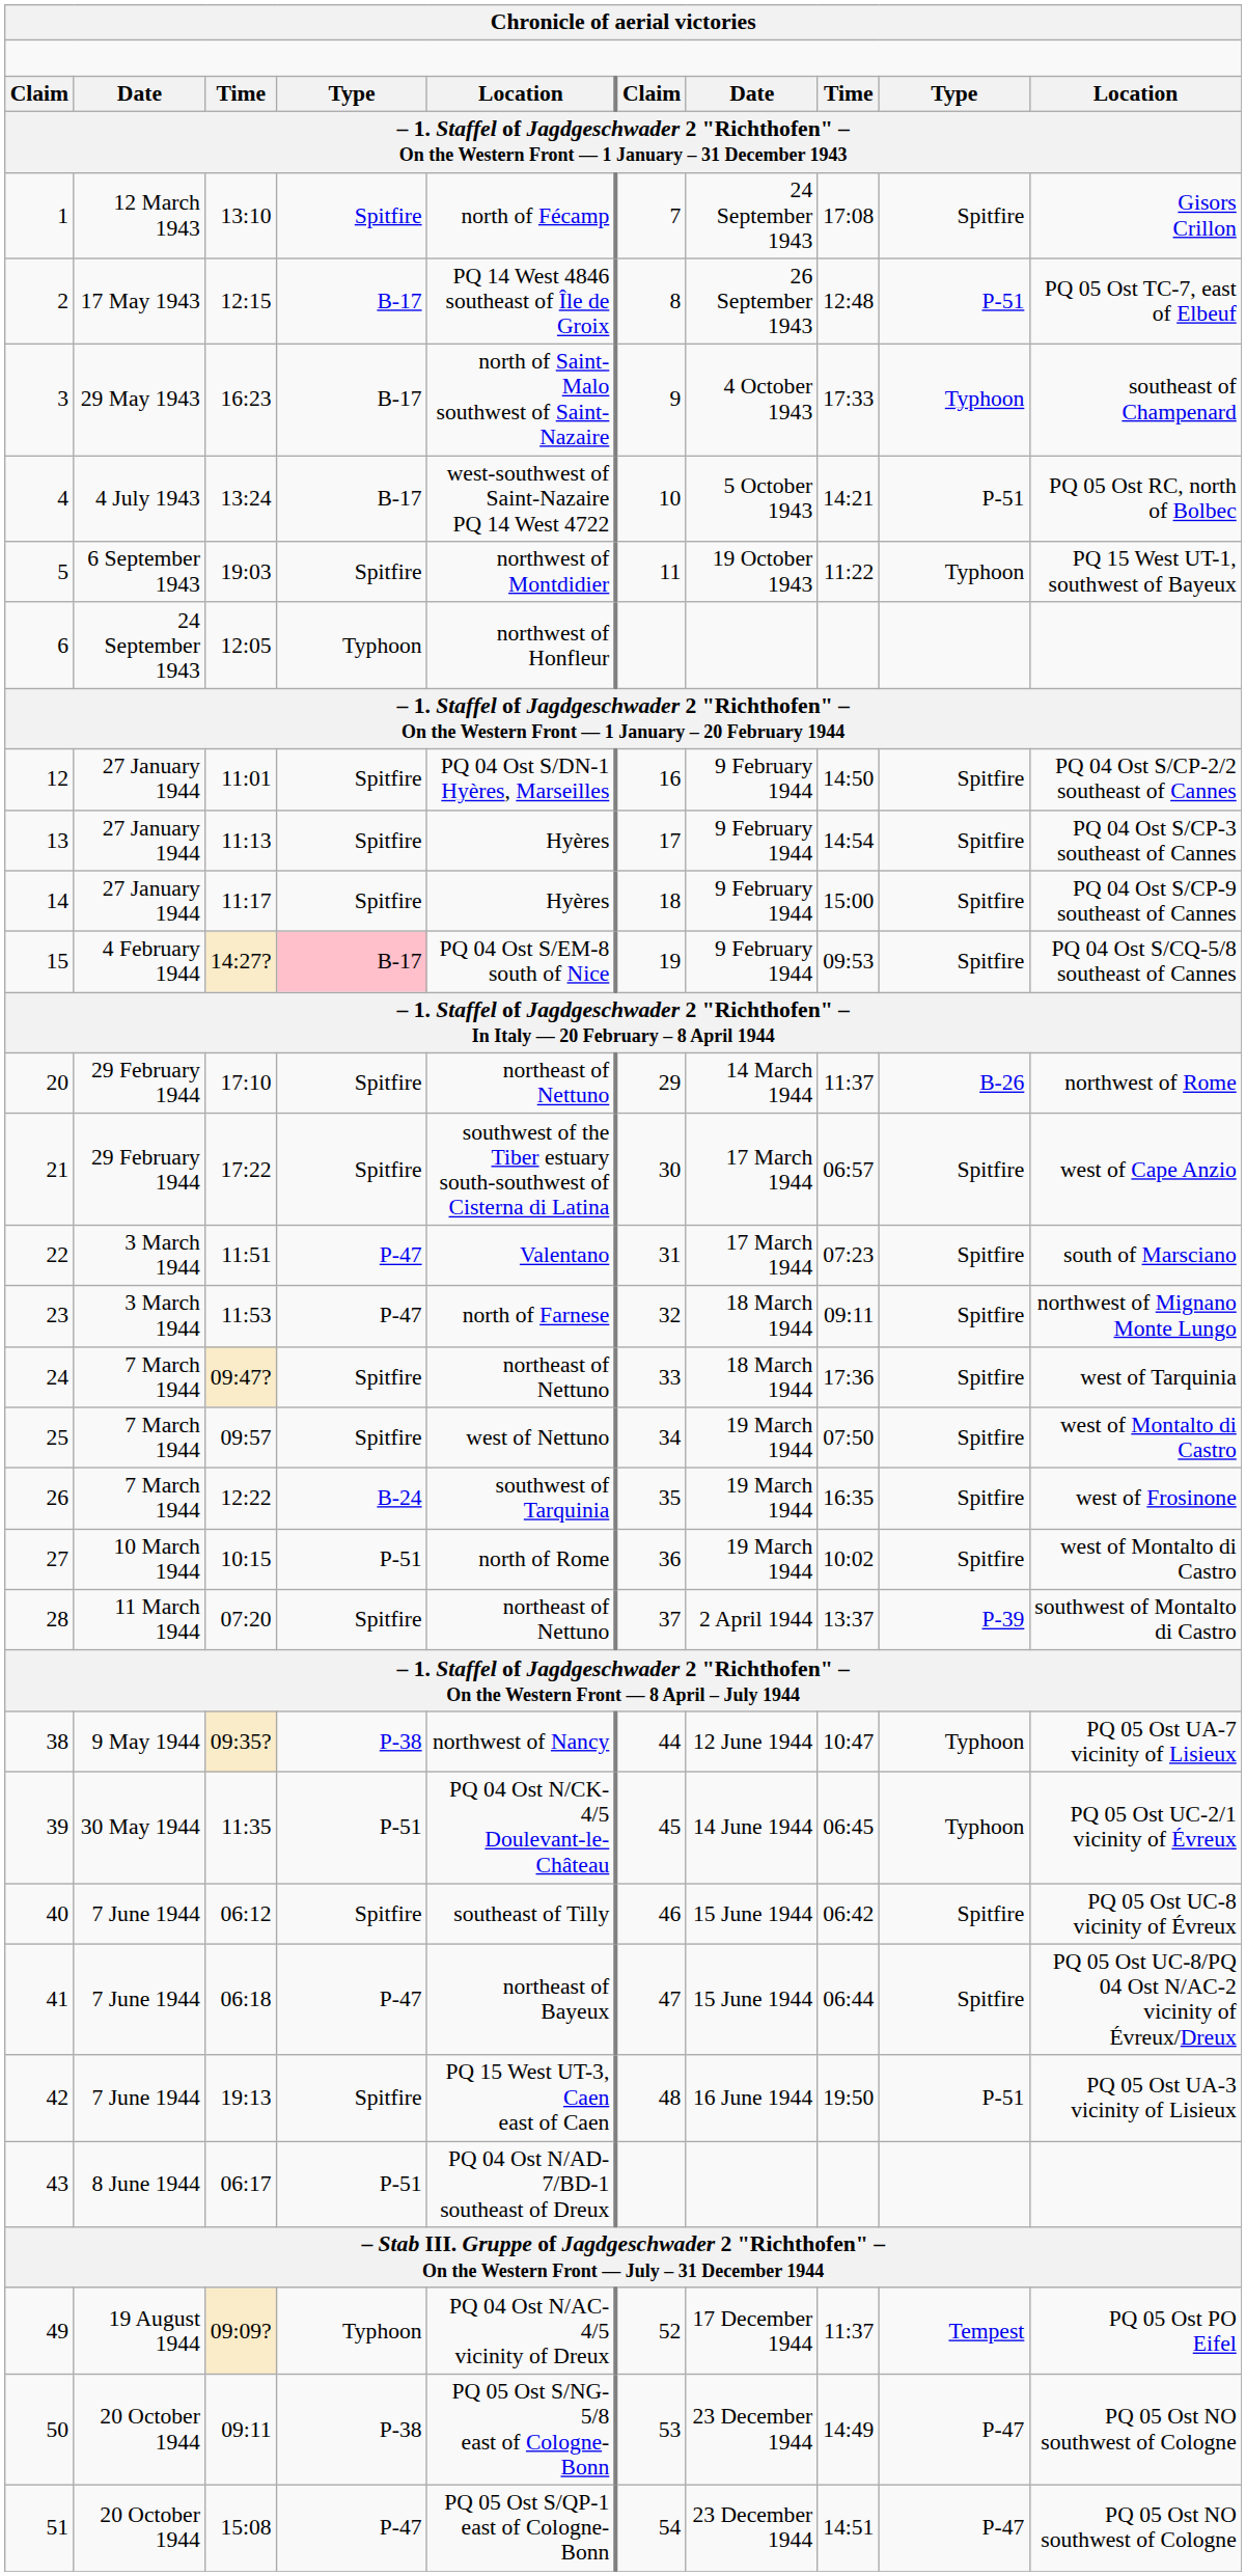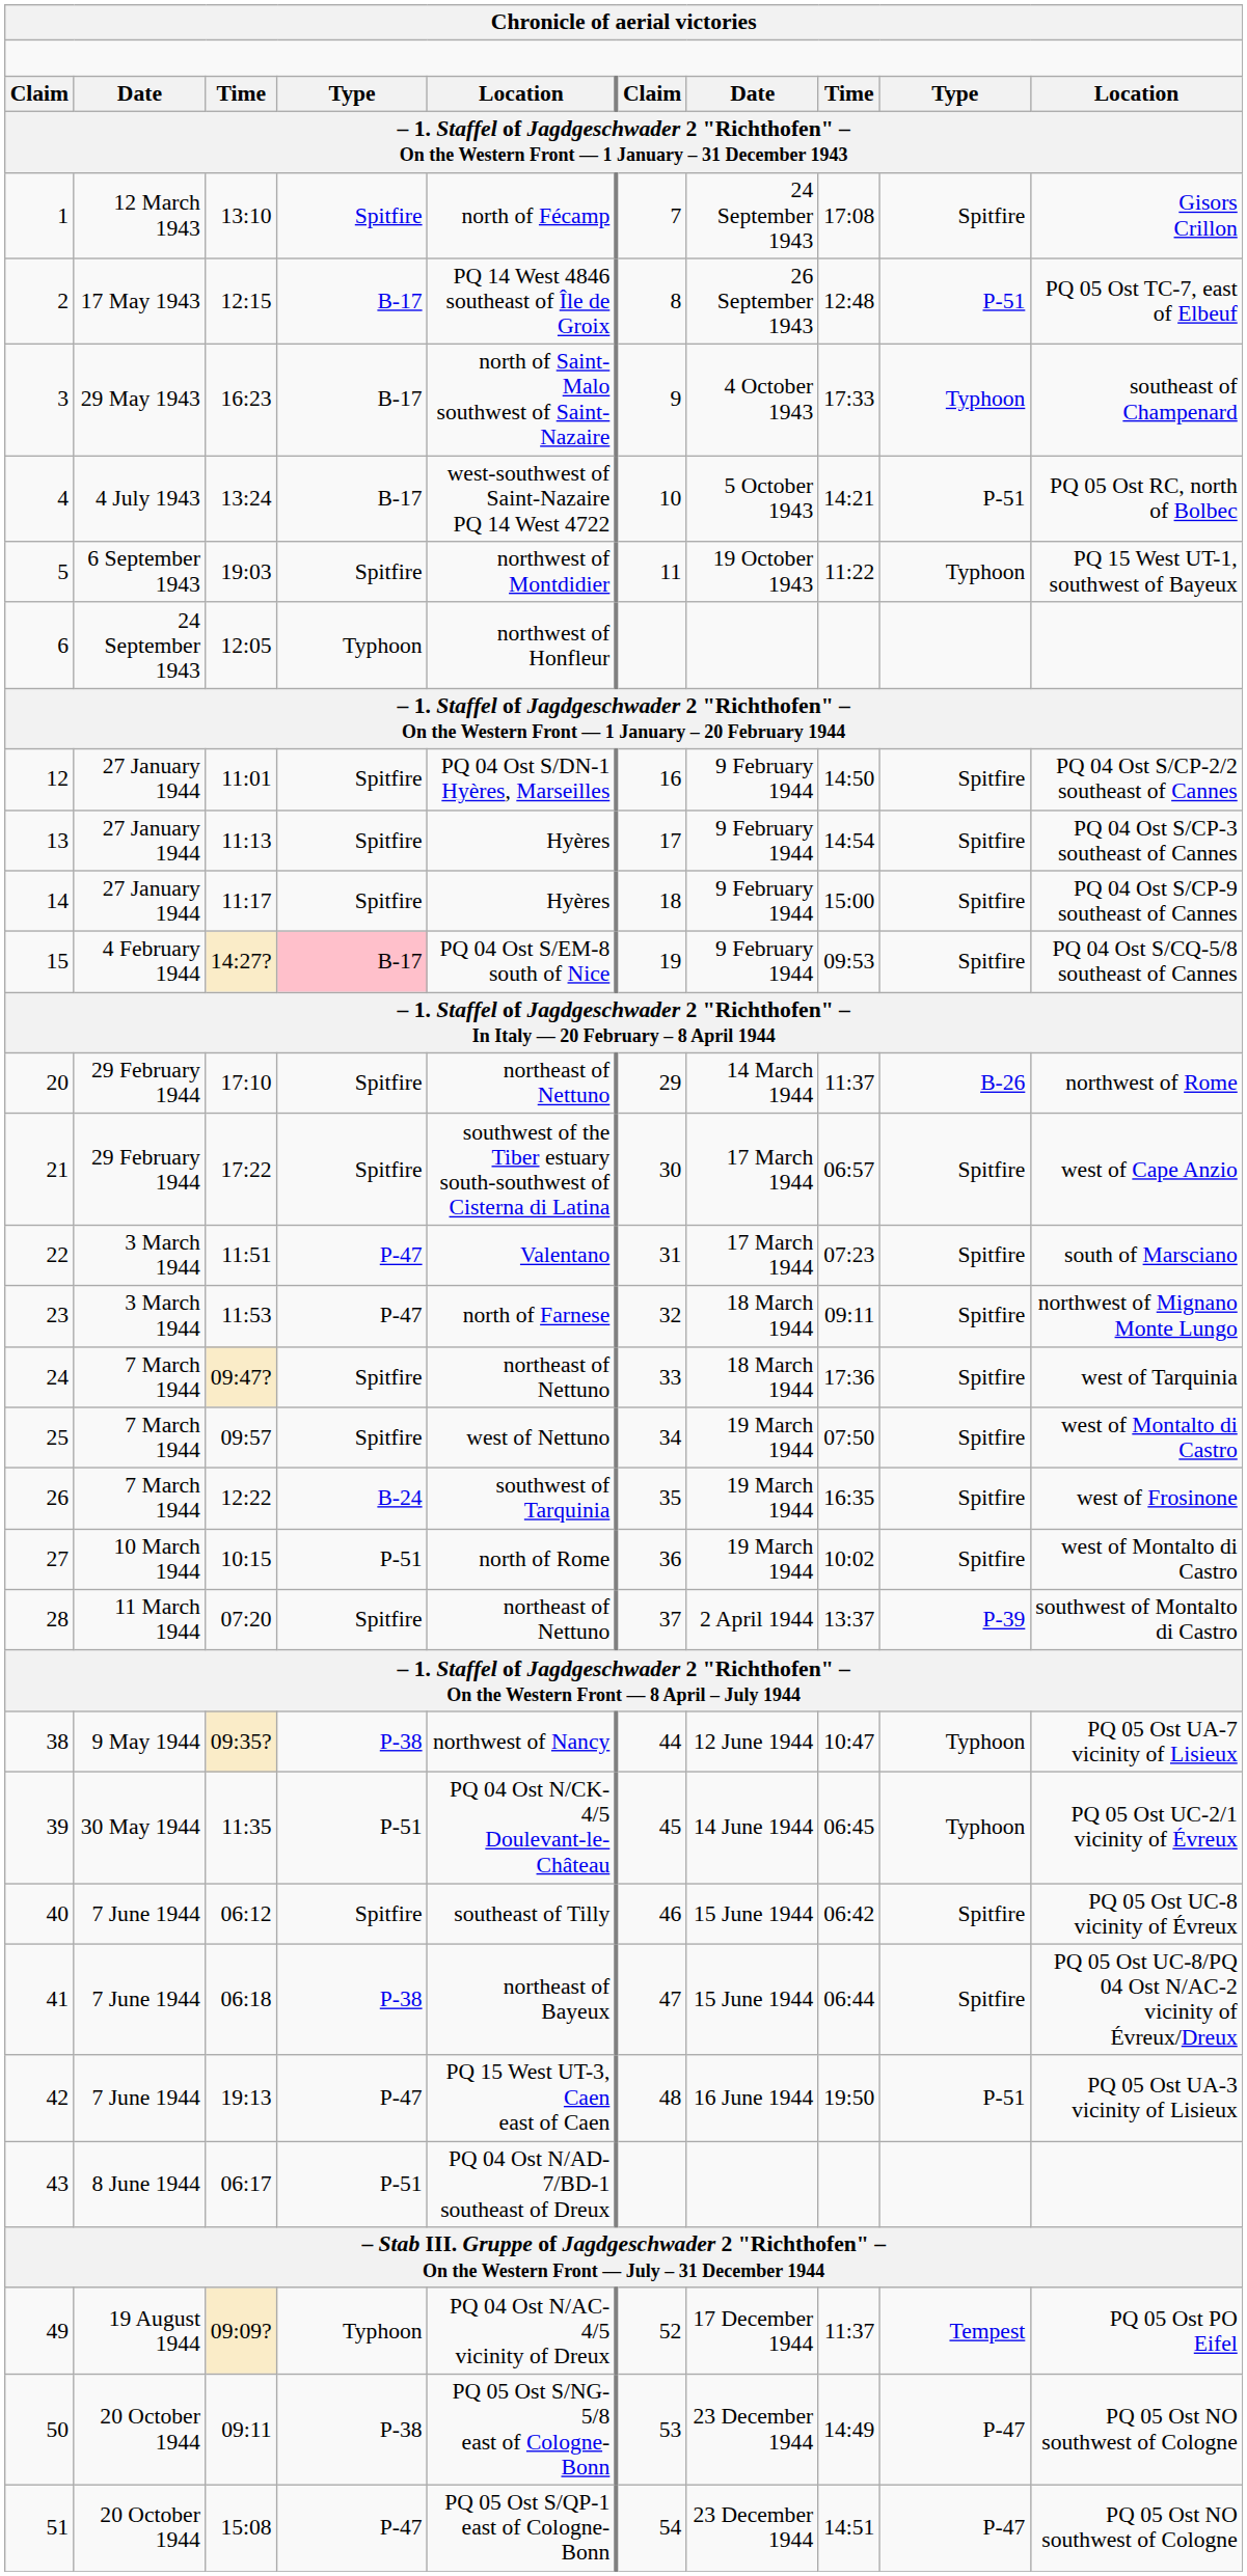41 | column 4: P-47 -> P-38
42 | column 4: Spitfire -> P-47
